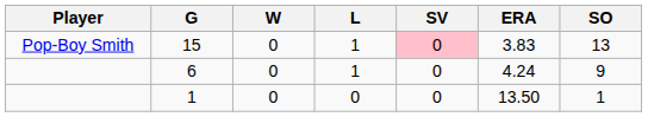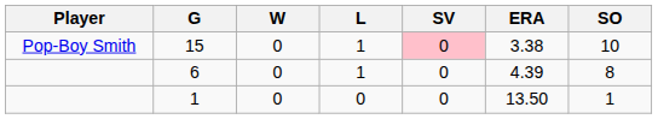15 | ERA: 3.83 -> 3.38
15 | SO: 13 -> 10
6 | ERA: 4.24 -> 4.39
6 | SO: 9 -> 8
